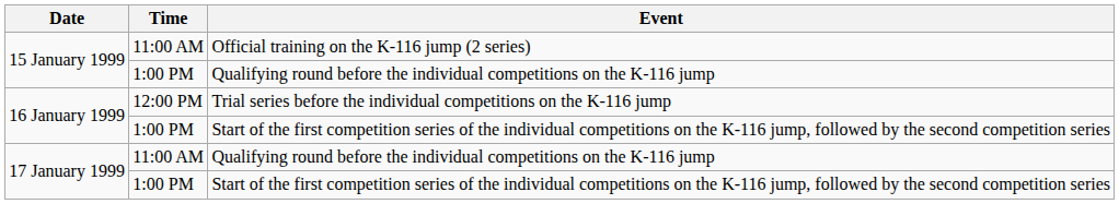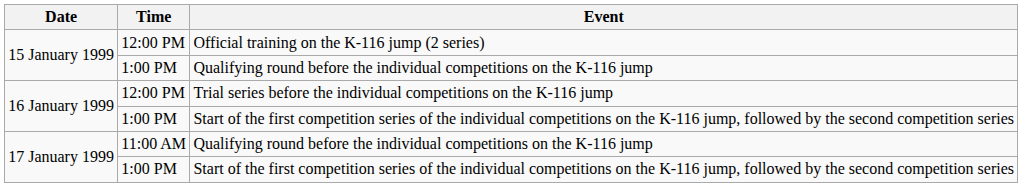Official training on the K-116 jump (2 series) | Time: 11:00 AM -> 12:00 PM
